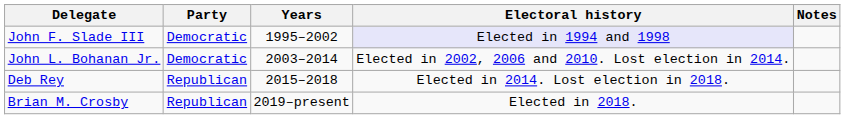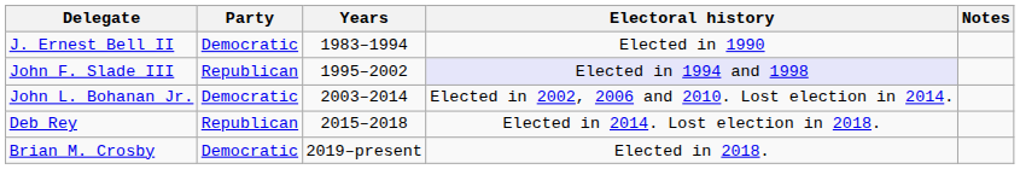+ row: J. Ernest Bell II | Democratic | 1983–1994 | Elected in 1990
John F. Slade III | Party: Democratic -> Republican
Brian M. Crosby | Party: Republican -> Democratic
